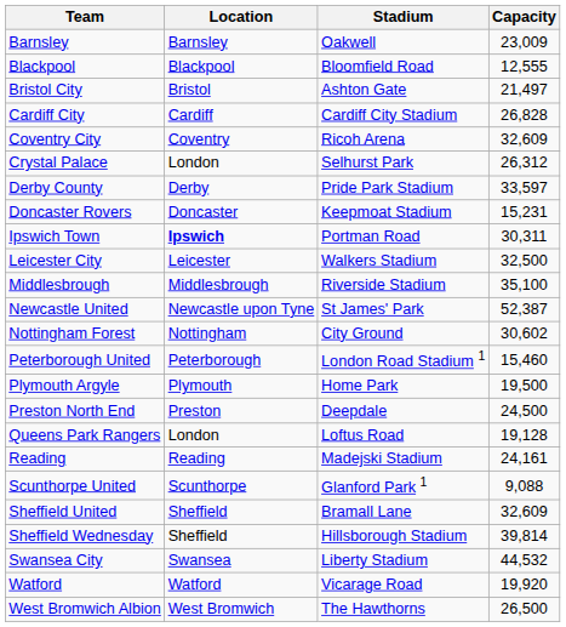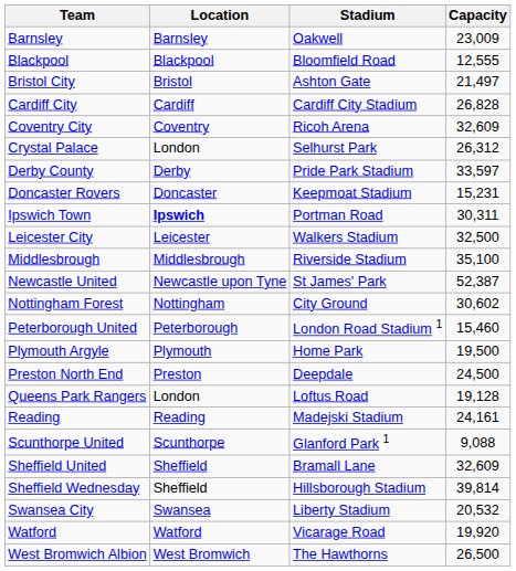Swansea City | Capacity: 44,532 -> 20,532
